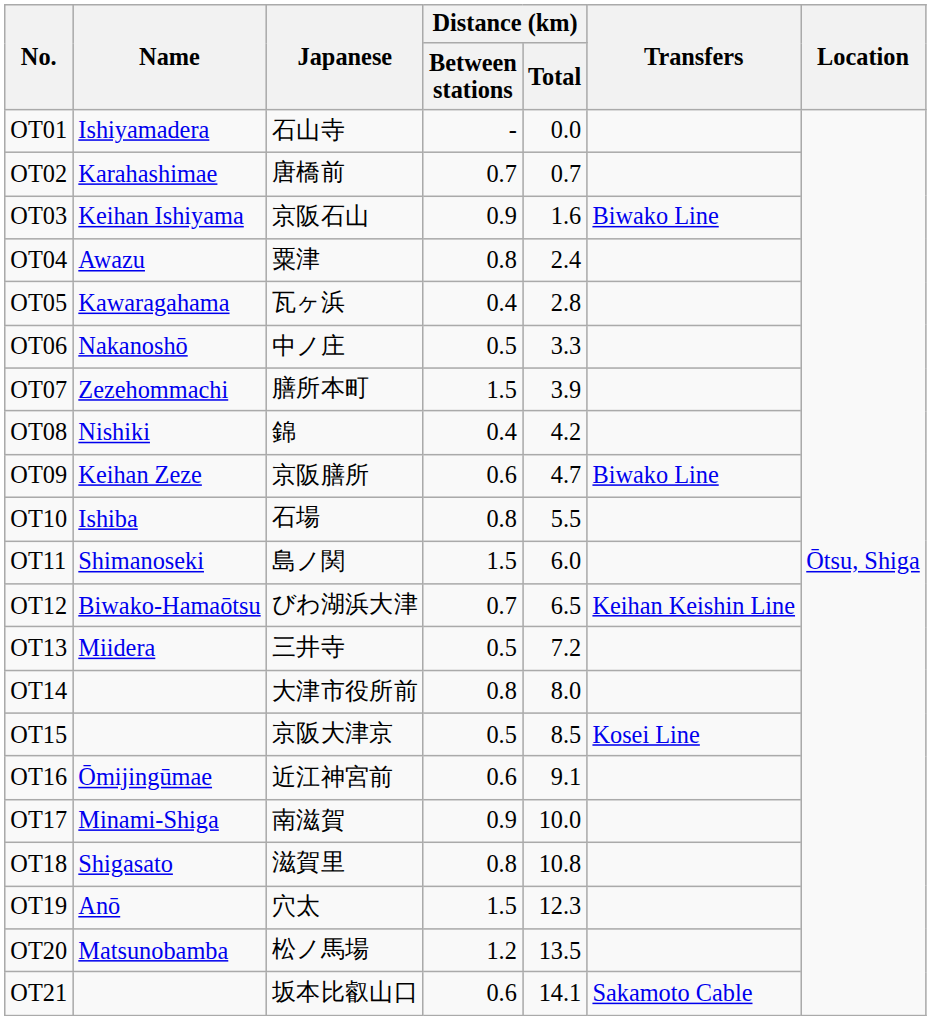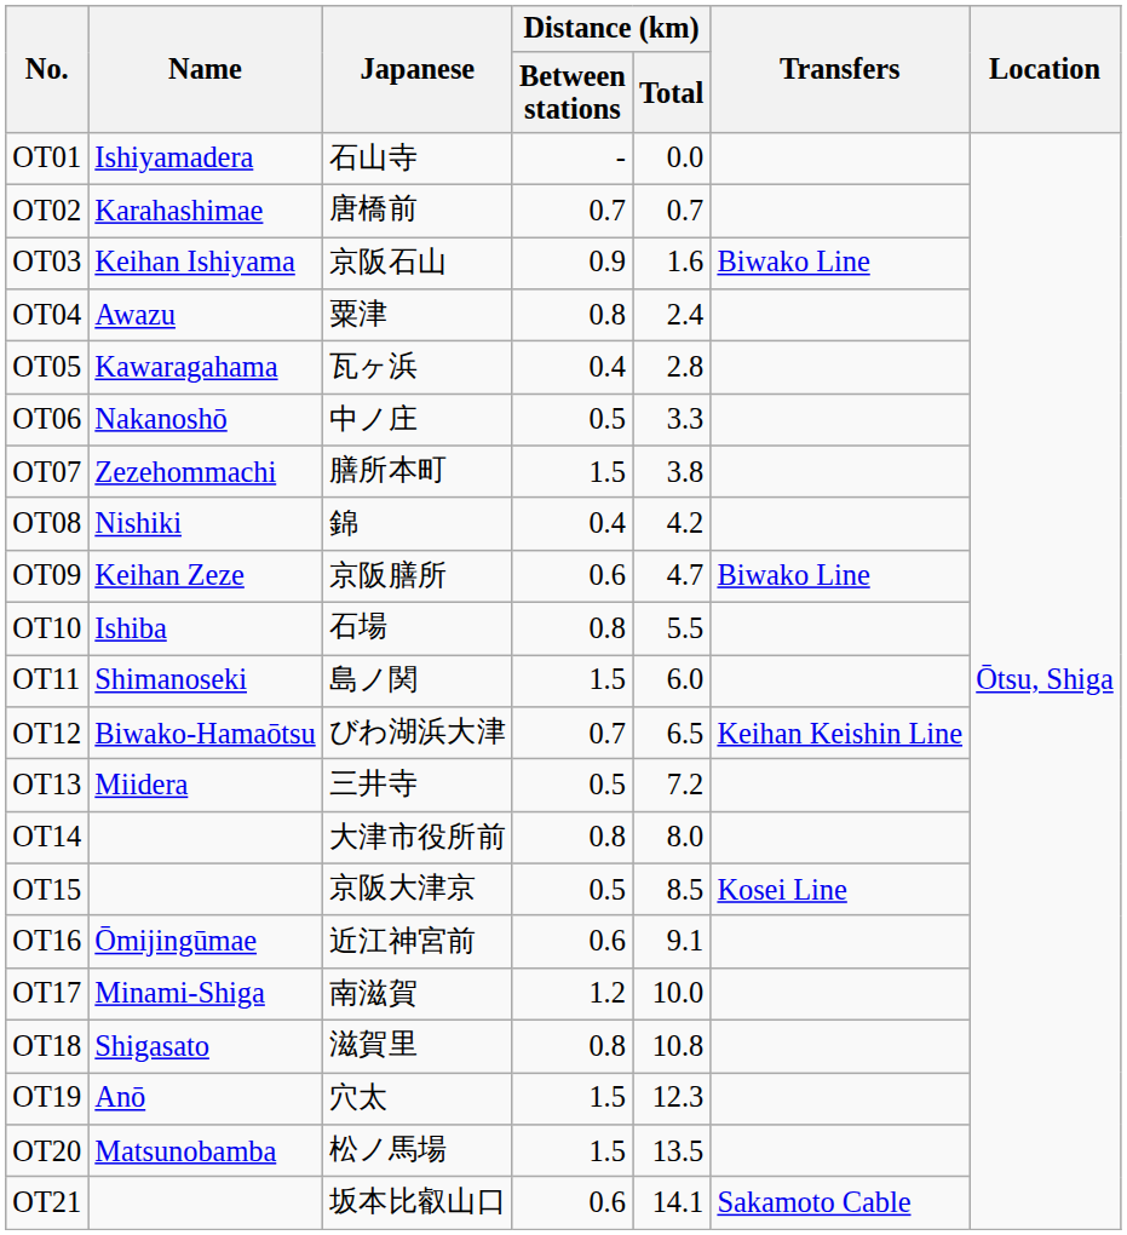OT07 | Distance (km) / Total: 3.9 -> 3.8
OT17 | Distance (km) / Between stations: 0.9 -> 1.2
OT20 | Distance (km) / Between stations: 1.2 -> 1.5
